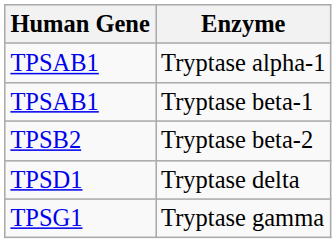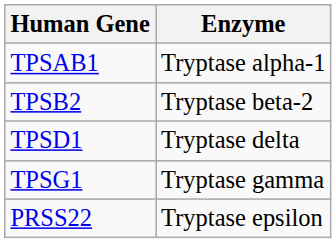- row: TPSAB1 | Tryptase beta-1
+ row: PRSS22 | Tryptase epsilon
